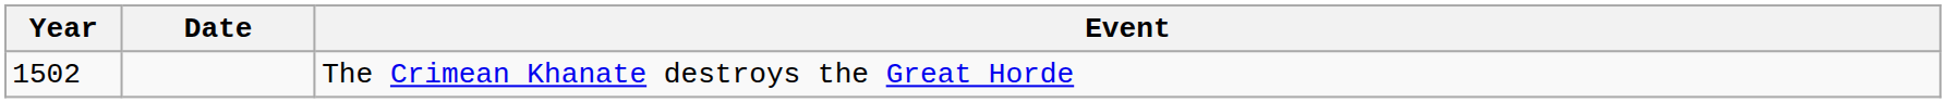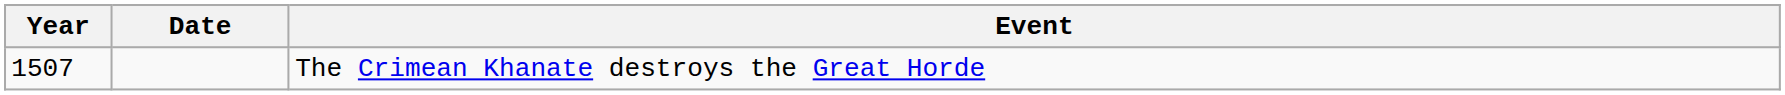The Crimean Khanate destroys the Great Horde | Year: 1502 -> 1507
